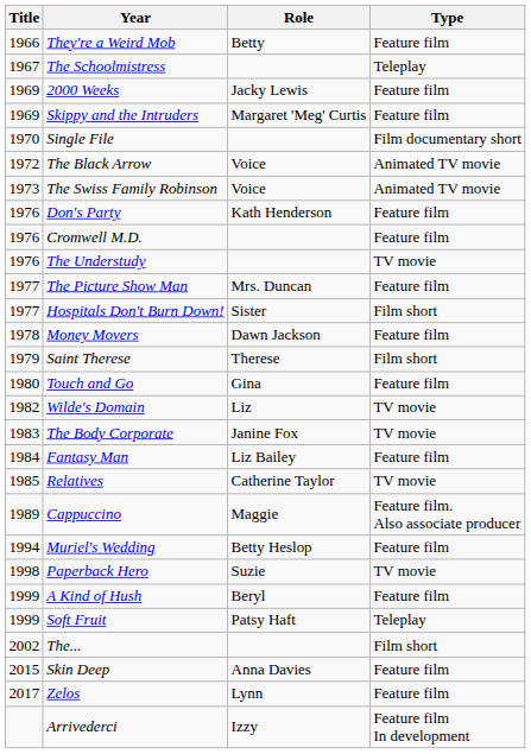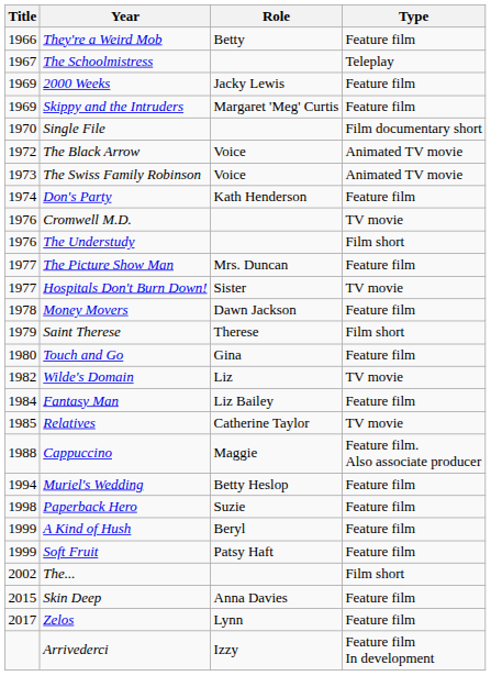Don's Party | Title: 1976 -> 1974
Cromwell M.D. | Type: Feature film -> TV movie
The Understudy | Type: TV movie -> Film short
Hospitals Don't Burn Down! | Type: Film short -> TV movie
- row: 1983 | The Body Corporate | Janine Fox | TV movie
Cappuccino | Title: 1989 -> 1988
Paperback Hero | Type: TV movie -> Feature film
Soft Fruit | Type: Teleplay -> Feature film
